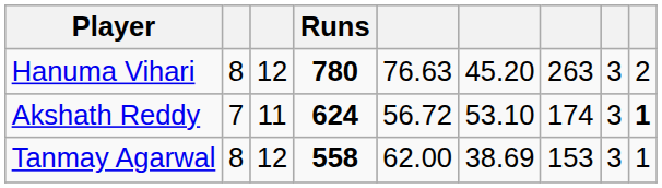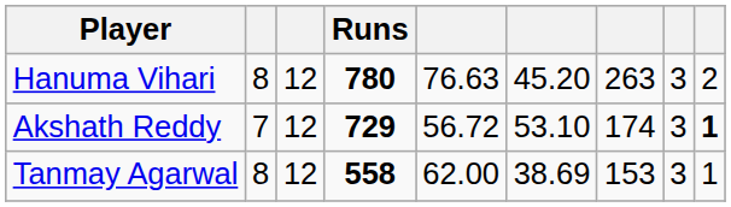Akshath Reddy | column 3: 11 -> 12
Akshath Reddy | Runs: 624 -> 729
